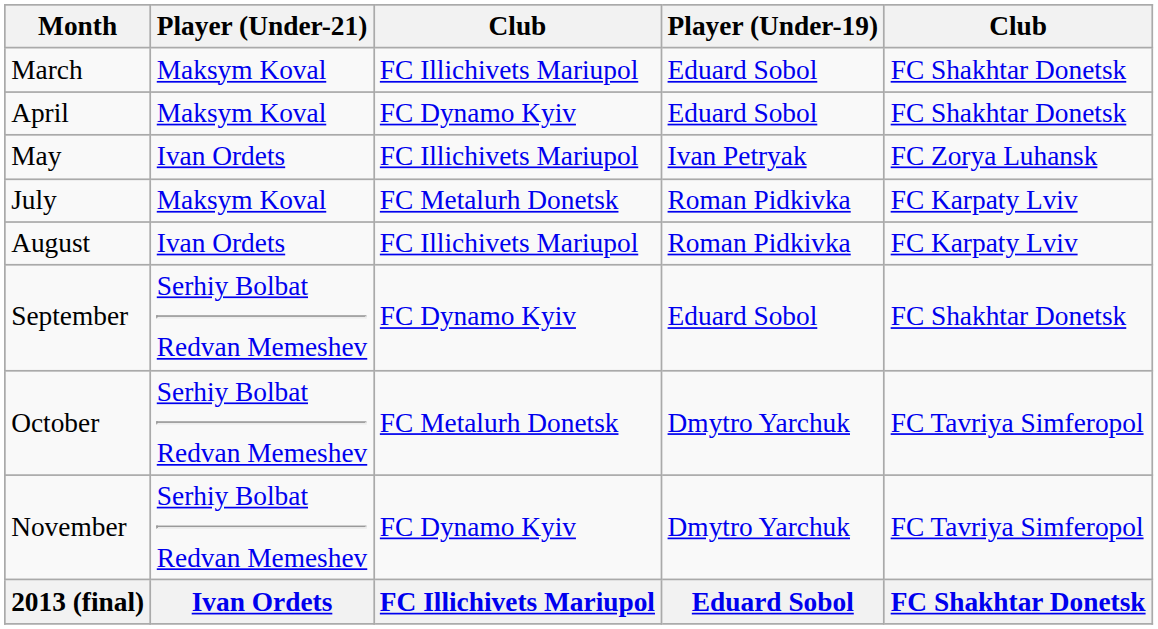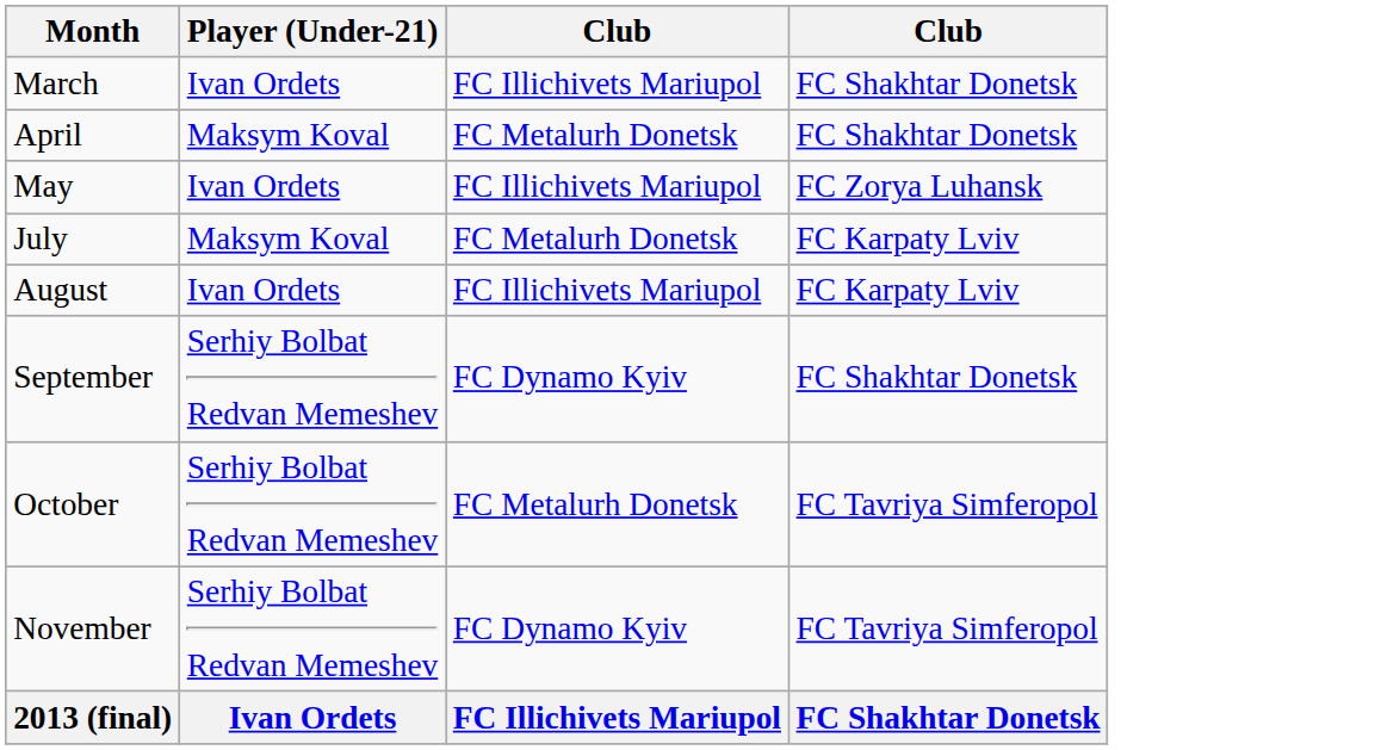- column: Player (Under-19) | Eduard Sobol | Eduard Sobol | Ivan Petryak | Roman Pidkivka | Roman Pidkivka | Eduard Sobol | Dmytro Yarchuk | Dmytro Yarchuk | Eduard Sobol
March | Player (Under-21): Maksym Koval -> Ivan Ordets
April | column 3: FC Dynamo Kyiv -> FC Metalurh Donetsk
